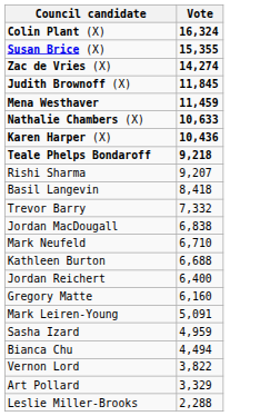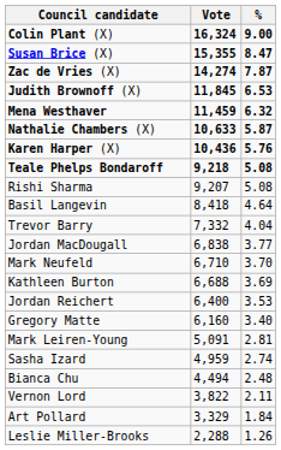+ column: % | 9.00 | 8.47 | 7.87 | 6.53 | 6.32 | 5.87 | 5.76 | 5.08 | 5.08 | 4.64 | 4.04 | 3.77 | 3.70 | 3.69 | 3.53 | 3.40 | 2.81 | 2.74 | 2.48 | 2.11 | 1.84 | 1.26
